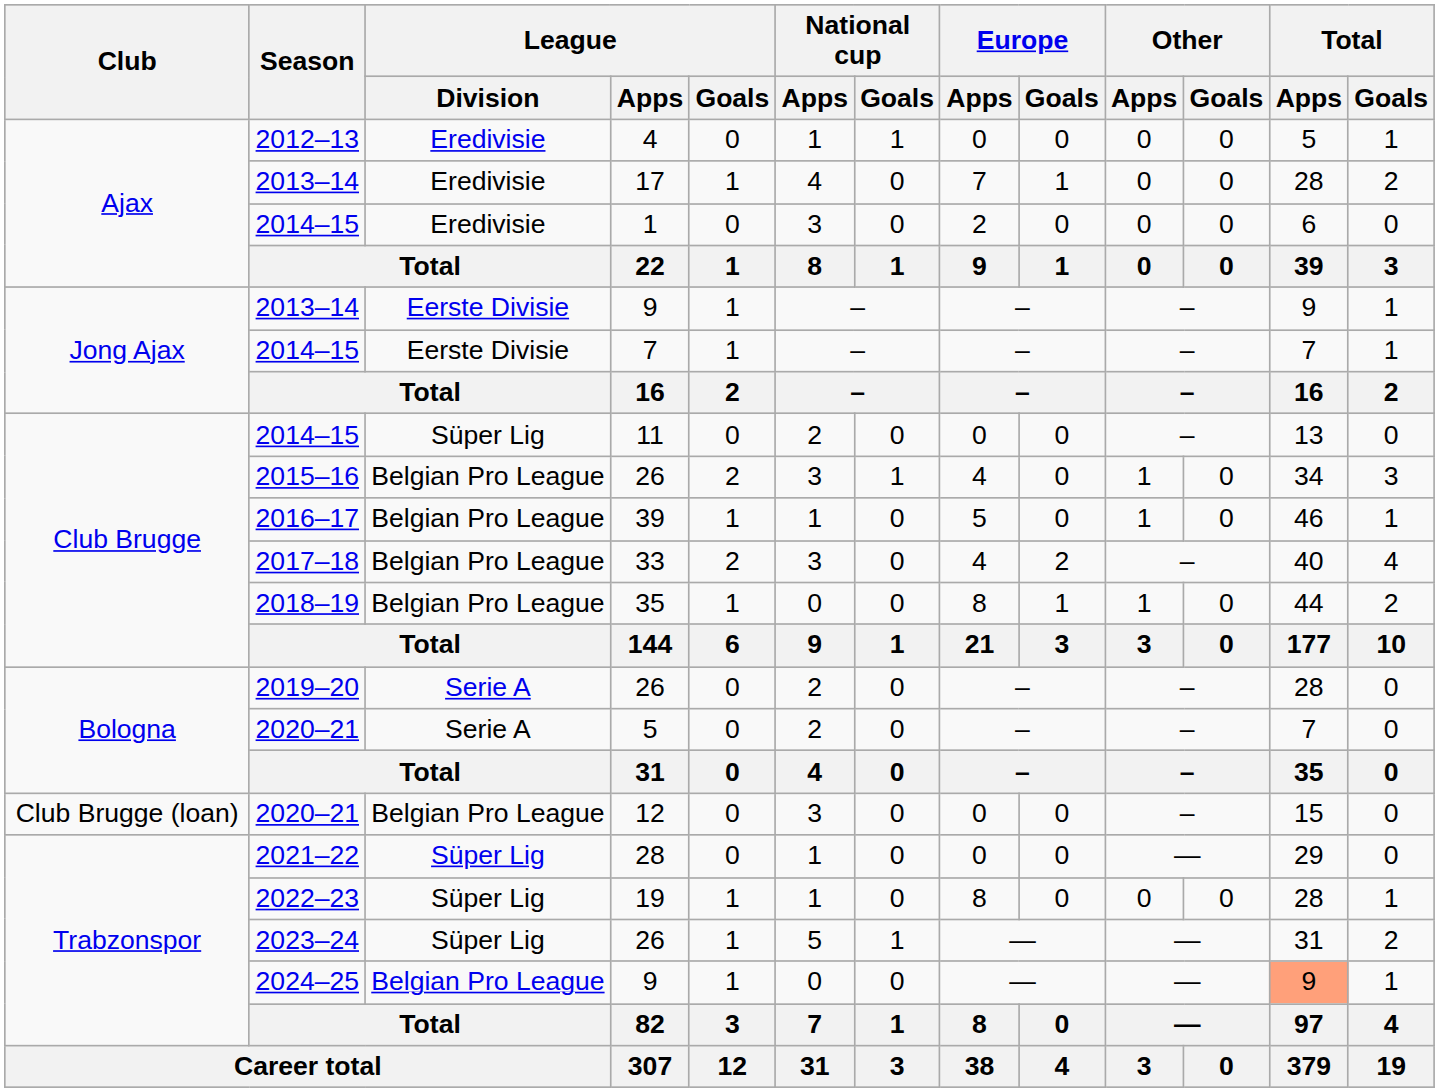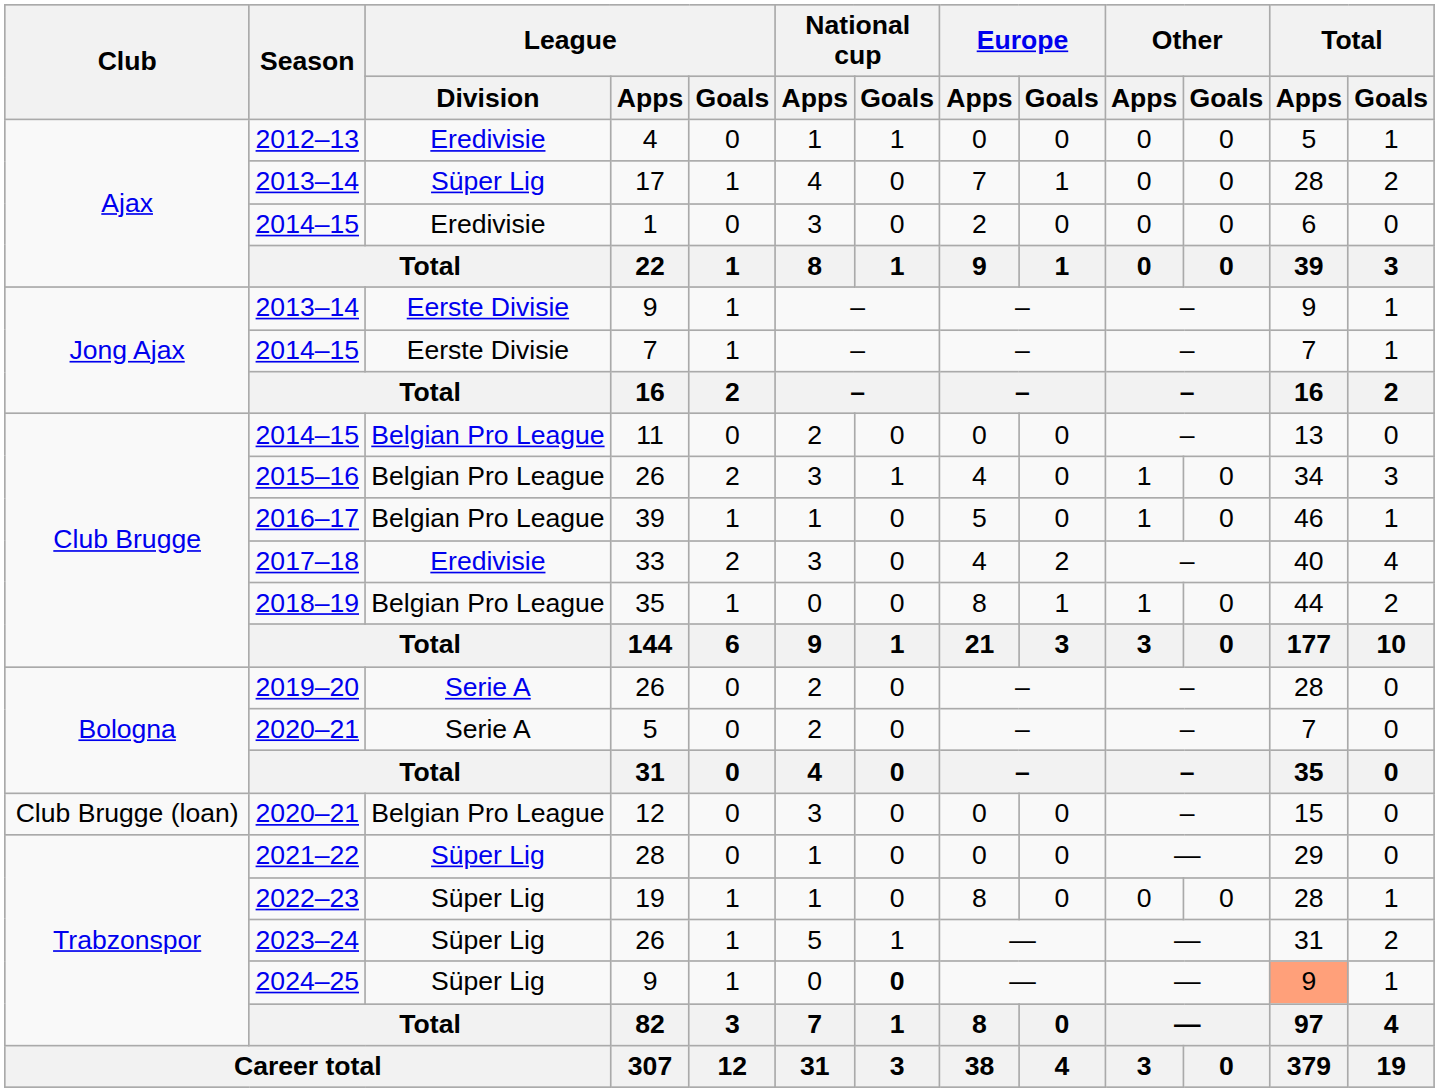17 | League / Division: Eredivisie -> Süper Lig
11 | League / Division: Süper Lig -> Belgian Pro League
33 | League / Division: Belgian Pro League -> Eredivisie
2024–25 / 9 | League / Division: Belgian Pro League -> Süper Lig
2024–25 / 9 | National cup / Goals: normal -> bold
